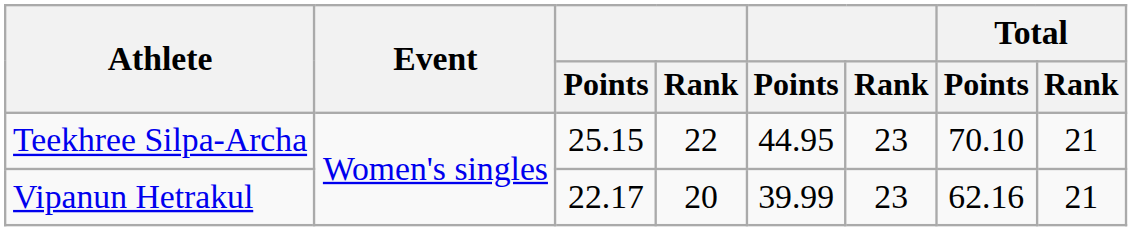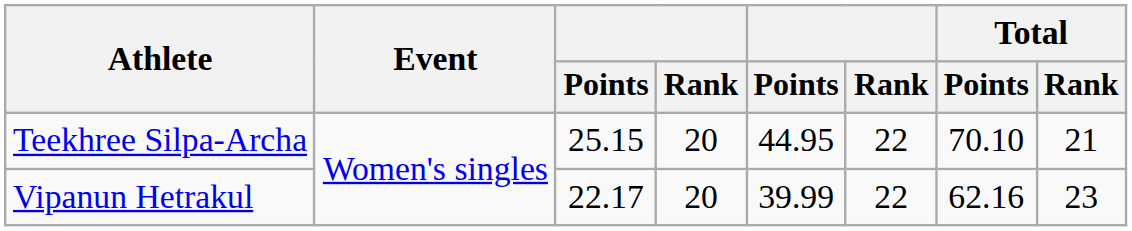Teekhree Silpa-Archa | column 4: 22 -> 20
Teekhree Silpa-Archa | column 6: 23 -> 22
Vipanun Hetrakul | column 6: 23 -> 22
Vipanun Hetrakul | Total / Rank: 21 -> 23
